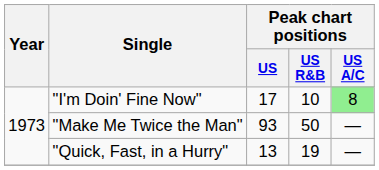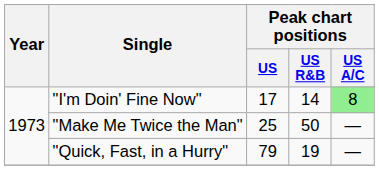"I'm Doin' Fine Now" | Peak chart positions / US R&B: 10 -> 14
"Make Me Twice the Man" | Peak chart positions / US: 93 -> 25
"Quick, Fast, in a Hurry" | Peak chart positions / US: 13 -> 79
